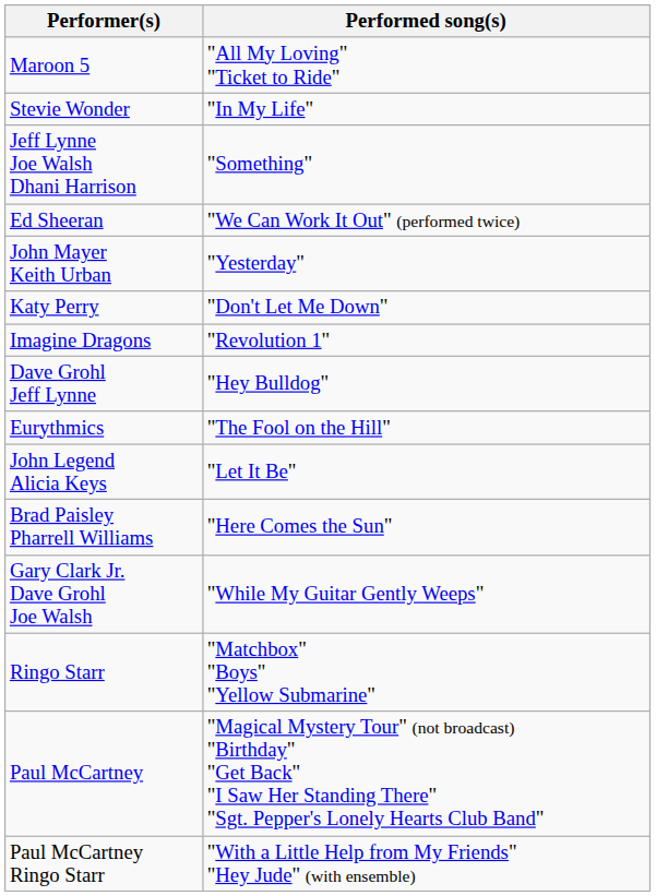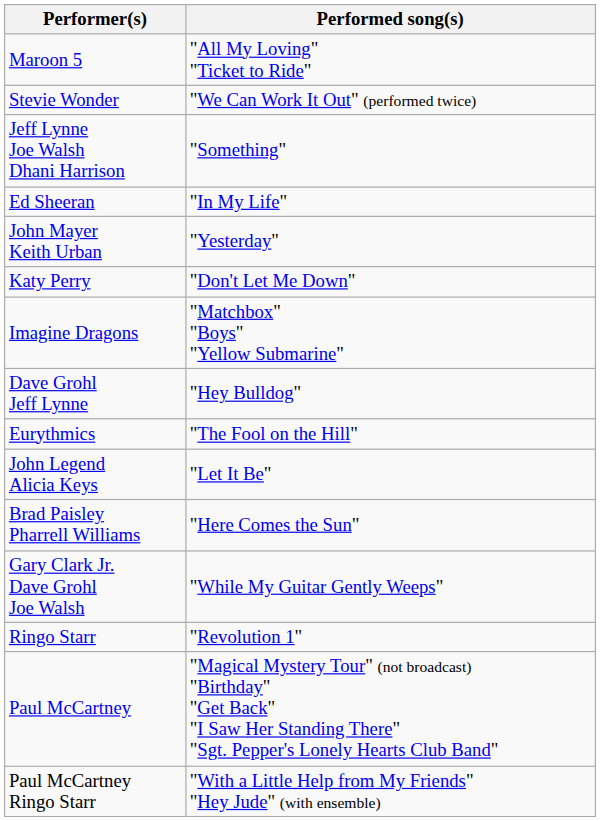Stevie Wonder | Performed song(s): "In My Life" -> "We Can Work It Out" (performed twice)
Ed Sheeran | Performed song(s): "We Can Work It Out" (performed twice) -> "In My Life"
Imagine Dragons | Performed song(s): "Revolution 1" -> "Matchbox" "Boys" "Yellow Submarine"
Ringo Starr | Performed song(s): "Matchbox" "Boys" "Yellow Submarine" -> "Revolution 1"
